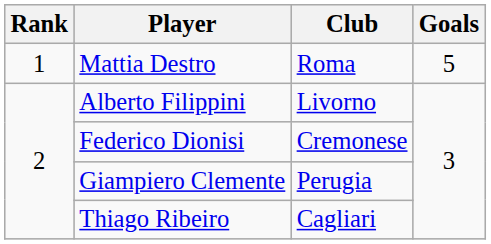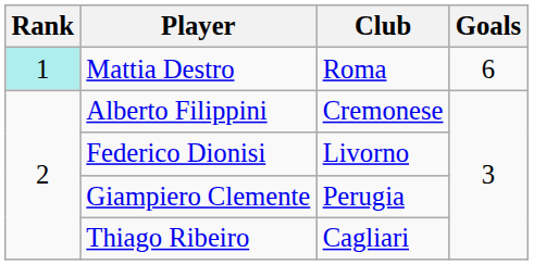Mattia Destro | Rank: no background -> paleturquoise background
Mattia Destro | Goals: 5 -> 6
Alberto Filippini | Club: Livorno -> Cremonese
Federico Dionisi | Club: Cremonese -> Livorno
